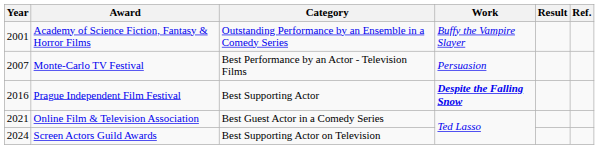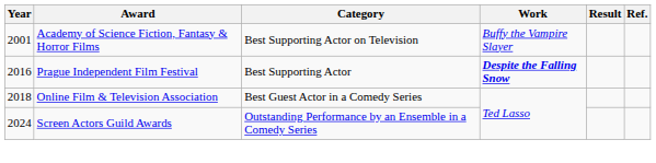Academy of Science Fiction, Fantasy & Horror Films | Category: Outstanding Performance by an Ensemble in a Comedy Series -> Best Supporting Actor on Television
- row: 2007 | Monte-Carlo TV Festival | Best Performance by an Actor - Television Films | Persuasion
Online Film & Television Association | Year: 2021 -> 2018
Screen Actors Guild Awards | Category: Best Supporting Actor on Television -> Outstanding Performance by an Ensemble in a Comedy Series
